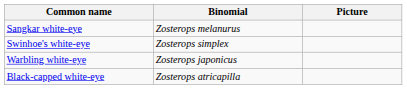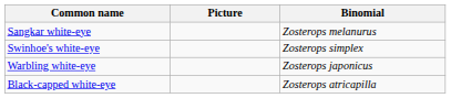columns swapped: Binomial <-> Picture
